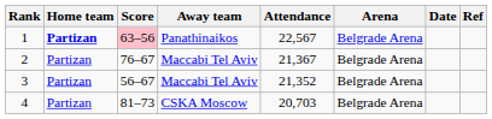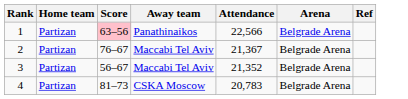- column: Date
1 | Home team: bold -> normal
1 | Attendance: 22,567 -> 22,566
4 | Attendance: 20,703 -> 20,783
